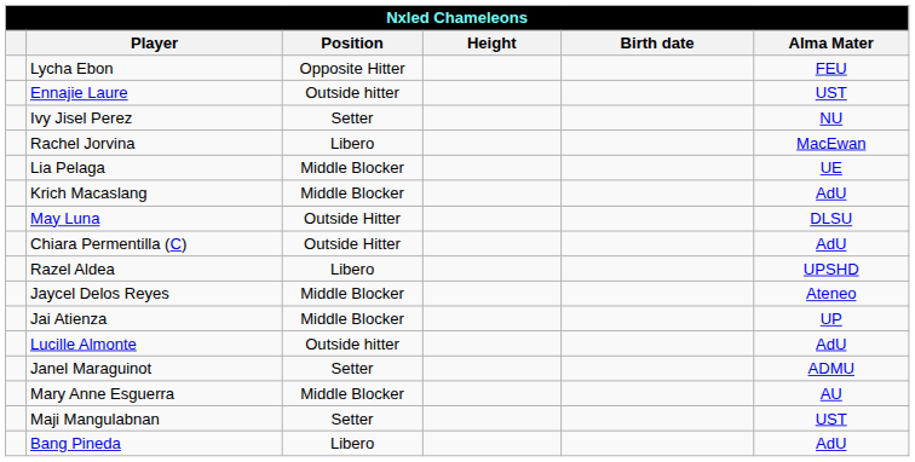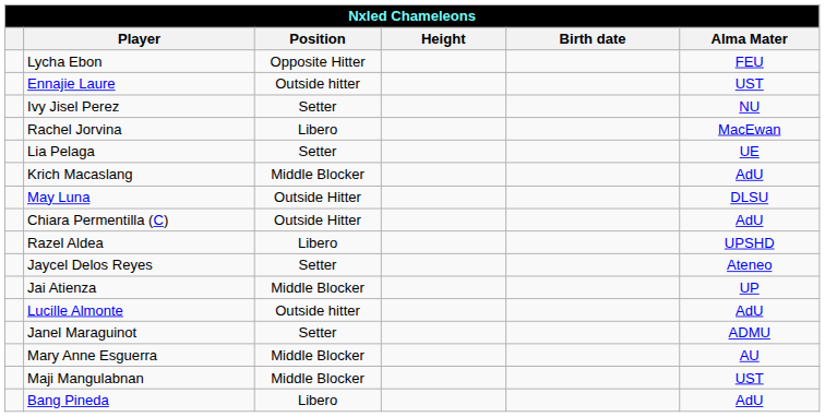Lia Pelaga | Position: Middle Blocker -> Setter
Jaycel Delos Reyes | Position: Middle Blocker -> Setter
Maji Mangulabnan | Position: Setter -> Middle Blocker
